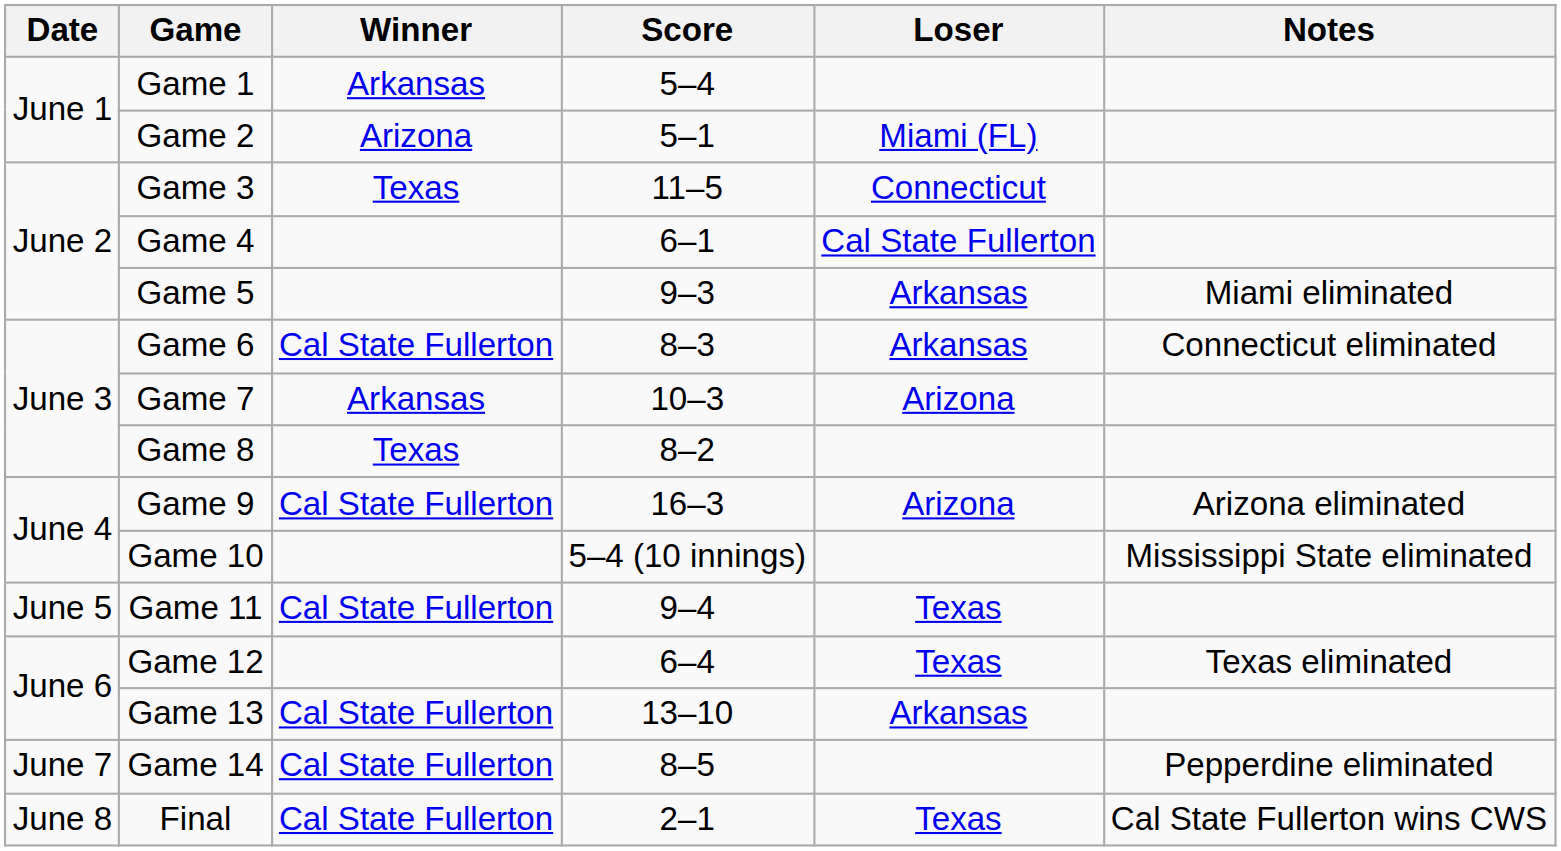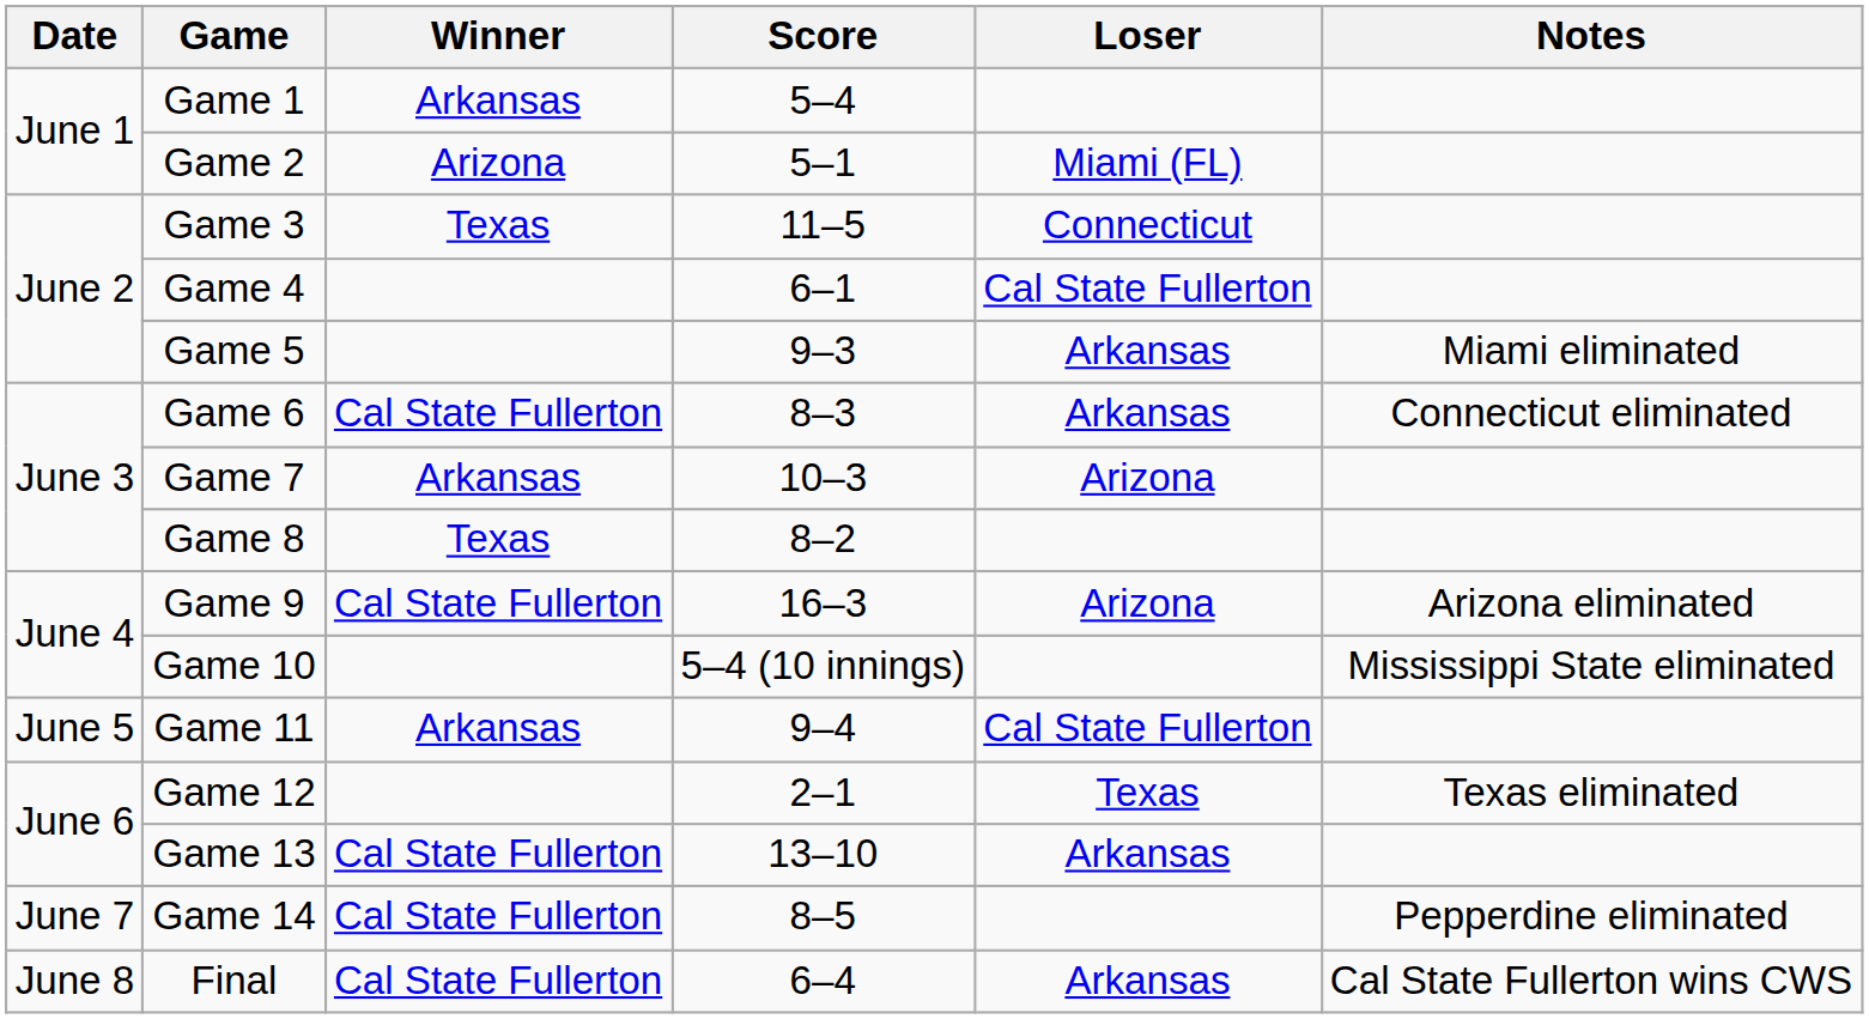Game 11 | Winner: Cal State Fullerton -> Arkansas
Game 11 | Loser: Texas -> Cal State Fullerton
Game 12 | Score: 6–4 -> 2–1
Final | Score: 2–1 -> 6–4
Final | Loser: Texas -> Arkansas
